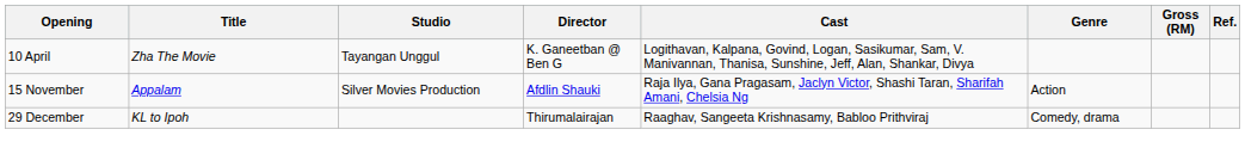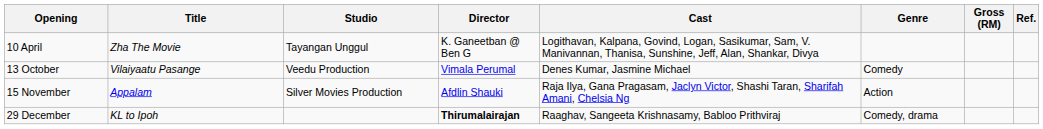+ row: 13 October | Vilaiyaatu Pasange | Veedu Production | Vimala Perumal | Denes Kumar, Jasmine Michael | Comedy
29 December | Director: normal -> bold
